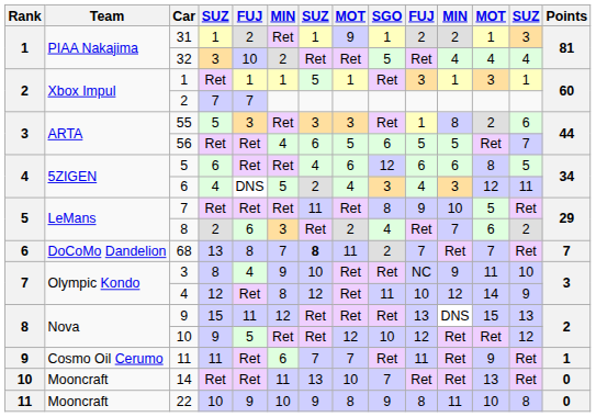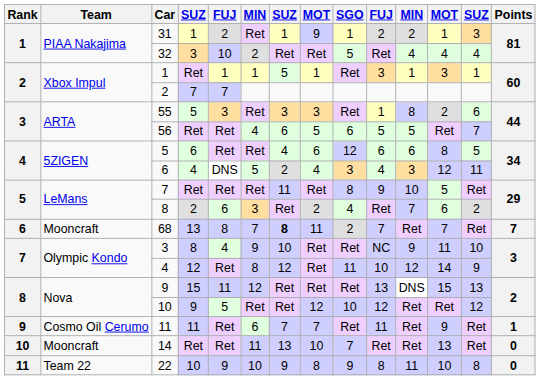68 | Team: DoCoMo Dandelion -> Mooncraft
22 | Team: Mooncraft -> Team 22
